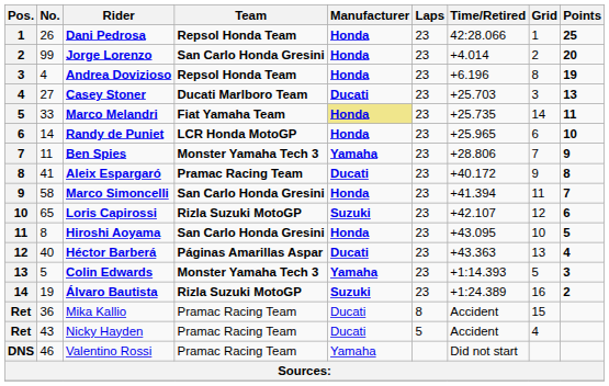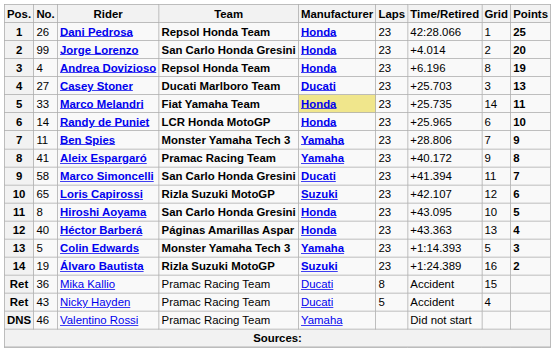Aleix Espargaró | Manufacturer: Ducati -> Yamaha
Marco Simoncelli | Manufacturer: Honda -> Ducati
Héctor Barberá | Manufacturer: Ducati -> Honda
